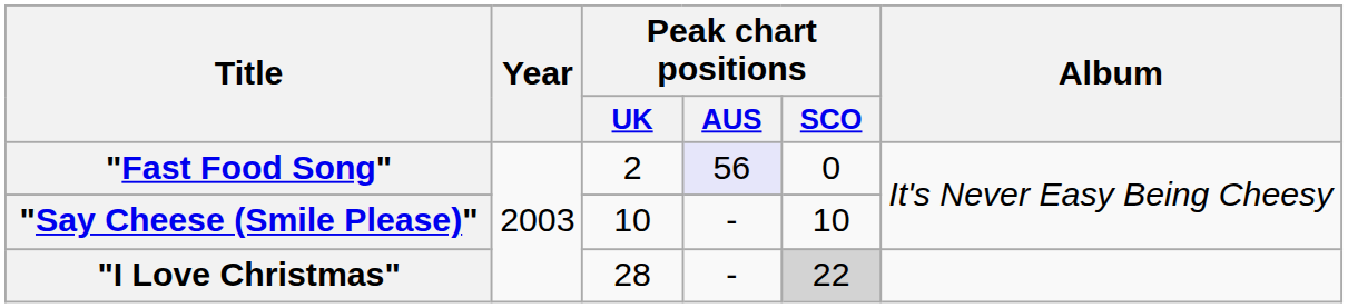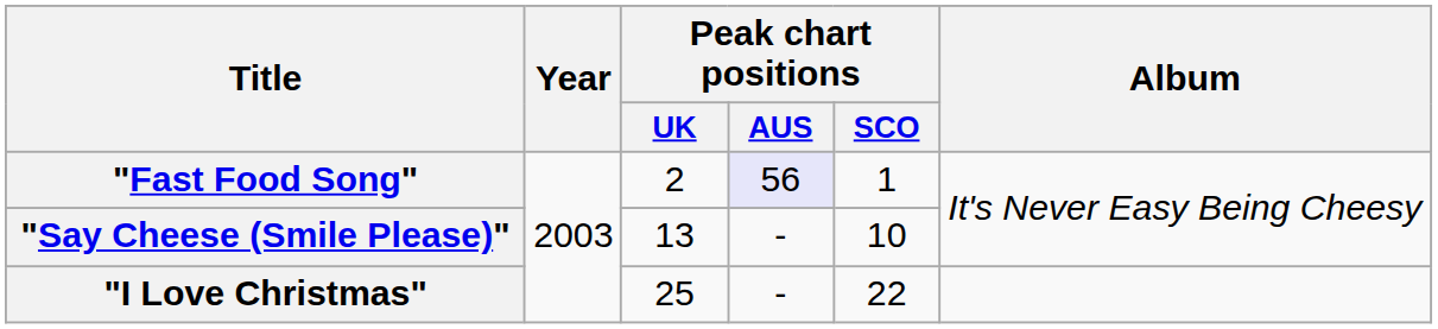"Fast Food Song" | Peak chart positions / SCO: 0 -> 1
"Say Cheese (Smile Please)" | Peak chart positions / UK: 10 -> 13
"I Love Christmas" | Peak chart positions / UK: 28 -> 25
"I Love Christmas" | Peak chart positions / SCO: lightgrey background -> no background
